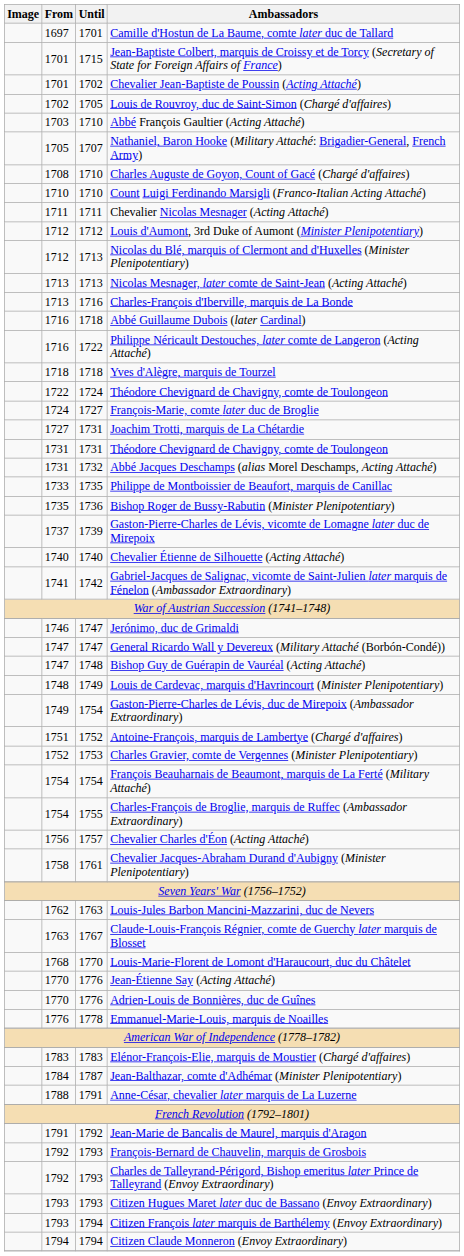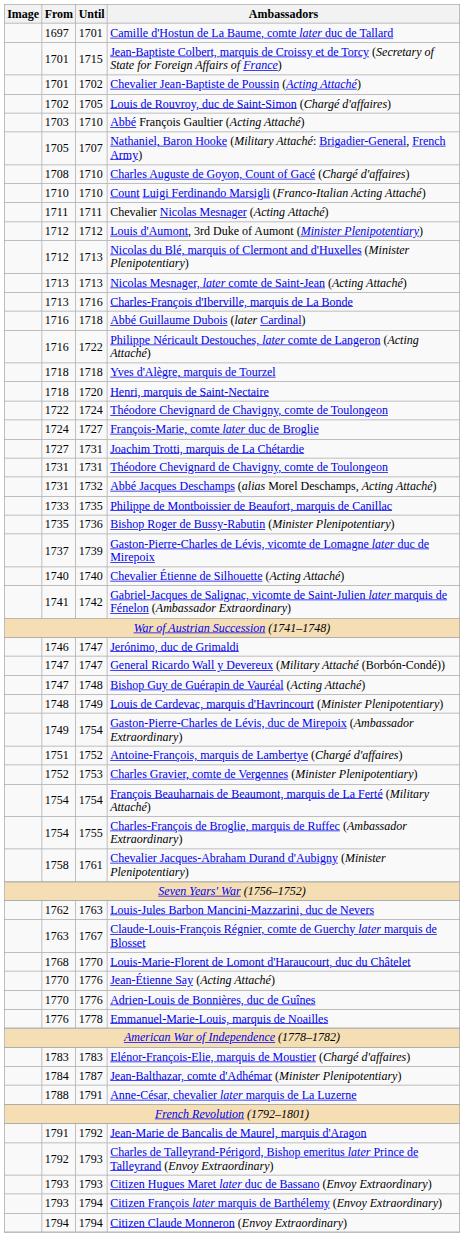+ row: 1718 | 1720 | Henri, marquis de Saint-Nectaire
- row: 1756 | 1757 | Chevalier Charles d'Éon (Acting Attaché)
- row: 1792 | 1793 | François-Bernard de Chauvelin, marquis de Grosbois
